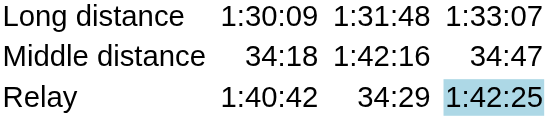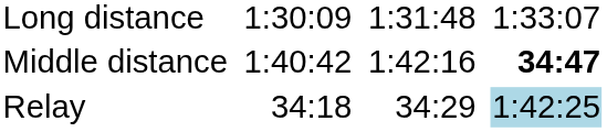Middle distance | column 3: 34:18 -> 1:40:42
Middle distance | column 7: normal -> bold
Relay | column 3: 1:40:42 -> 34:18
